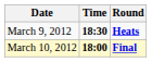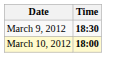- column: Round | Heats | Final
